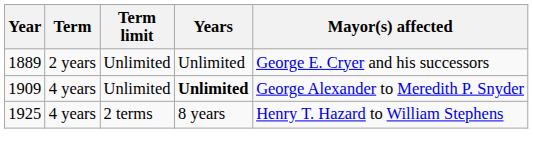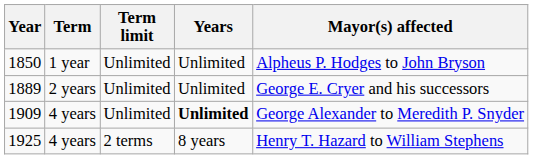+ row: 1850 | 1 year | Unlimited | Unlimited | Alpheus P. Hodges to John Bryson
